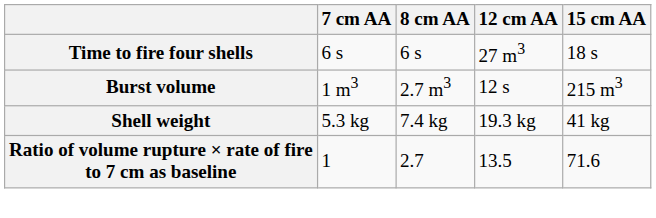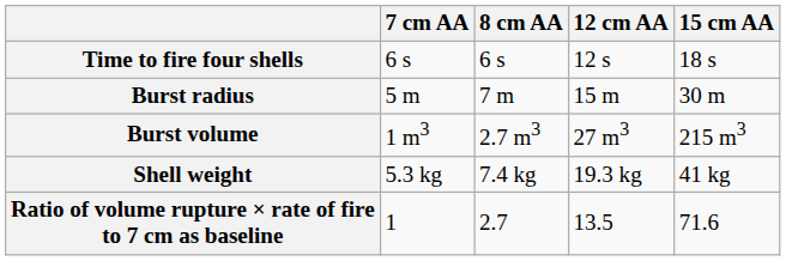Time to fire four shells | 12 cm AA: 27 m3 -> 12 s
+ row: Burst radius | 5 m | 7 m | 15 m | 30 m
Burst volume | 12 cm AA: 12 s -> 27 m3
